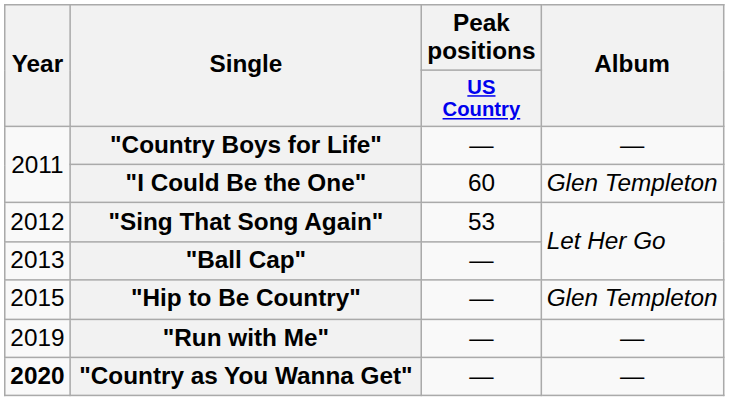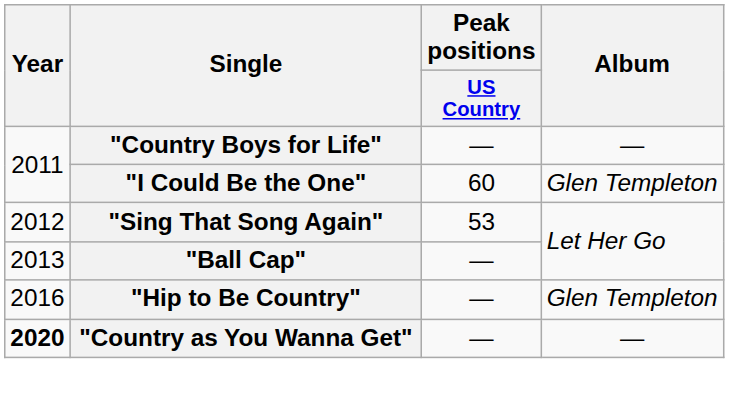"Hip to Be Country" | Year: 2015 -> 2016
- row: 2019 | "Run with Me" | — | —
